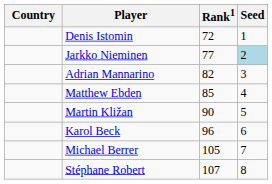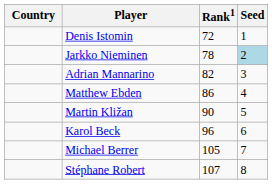Jarkko Nieminen | Rank1: 77 -> 78
Matthew Ebden | Rank1: 85 -> 86
